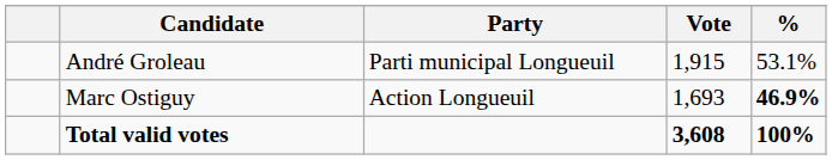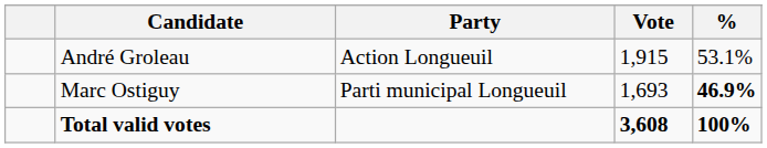André Groleau | Party: Parti municipal Longueuil -> Action Longueuil
Marc Ostiguy | Party: Action Longueuil -> Parti municipal Longueuil
